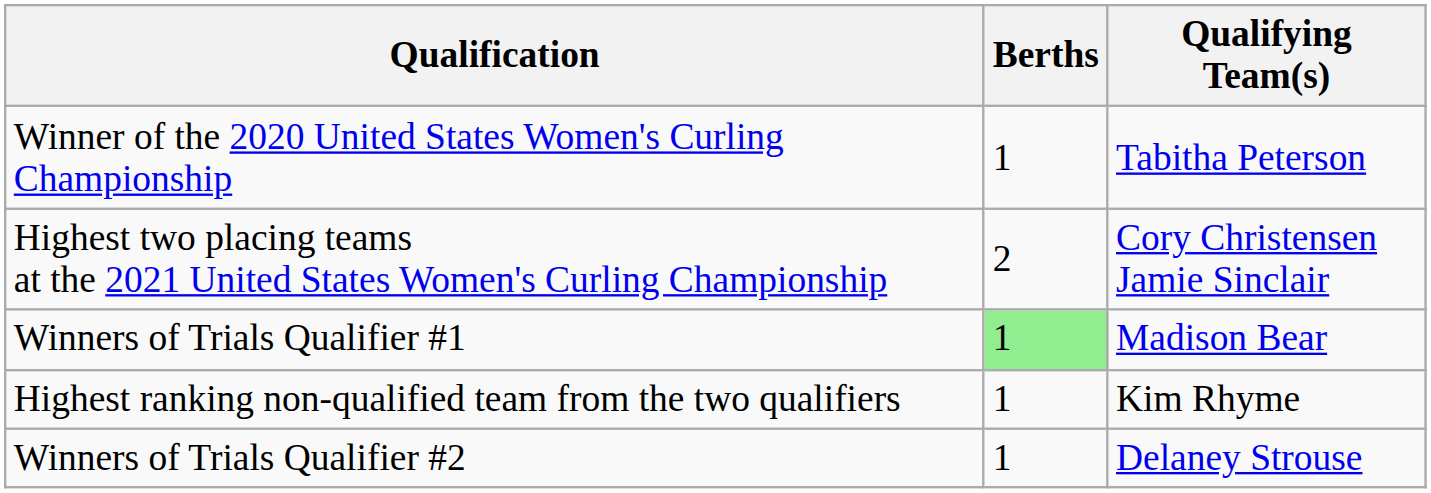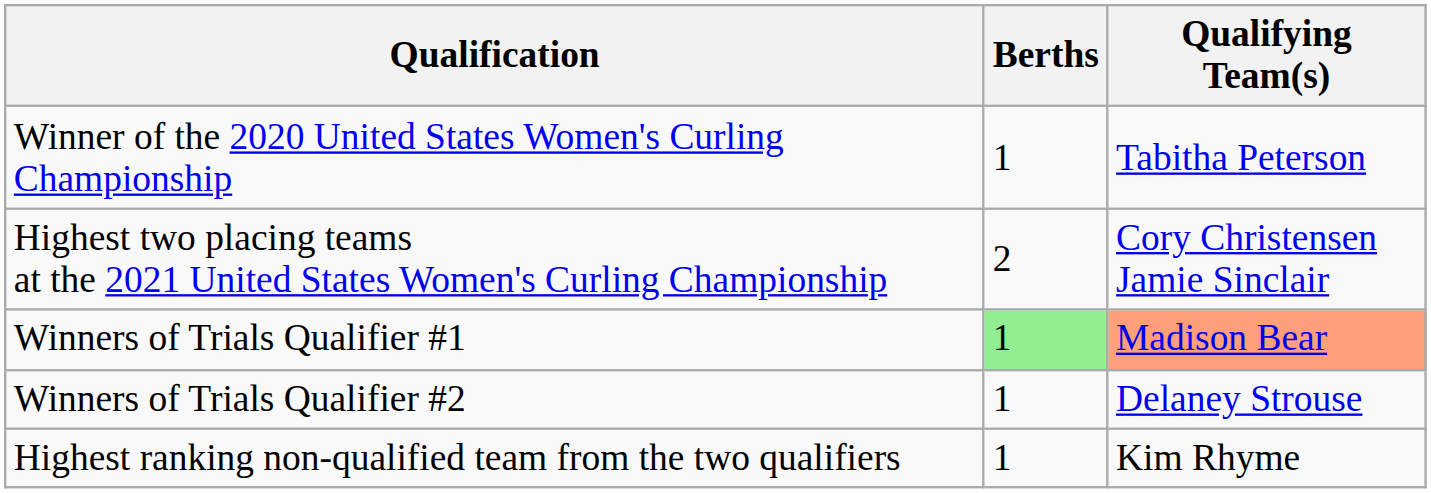Winners of Trials Qualifier #1 | Qualifying Team(s): no background -> lightsalmon background
rows swapped: Winners of Trials Qualifier #2 <-> Highest ranking non-qualified team from the two qualifiers
